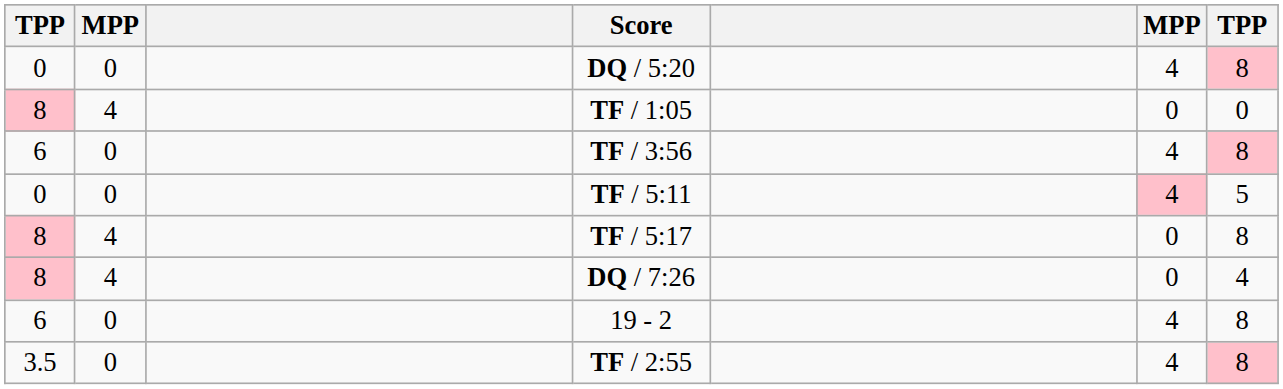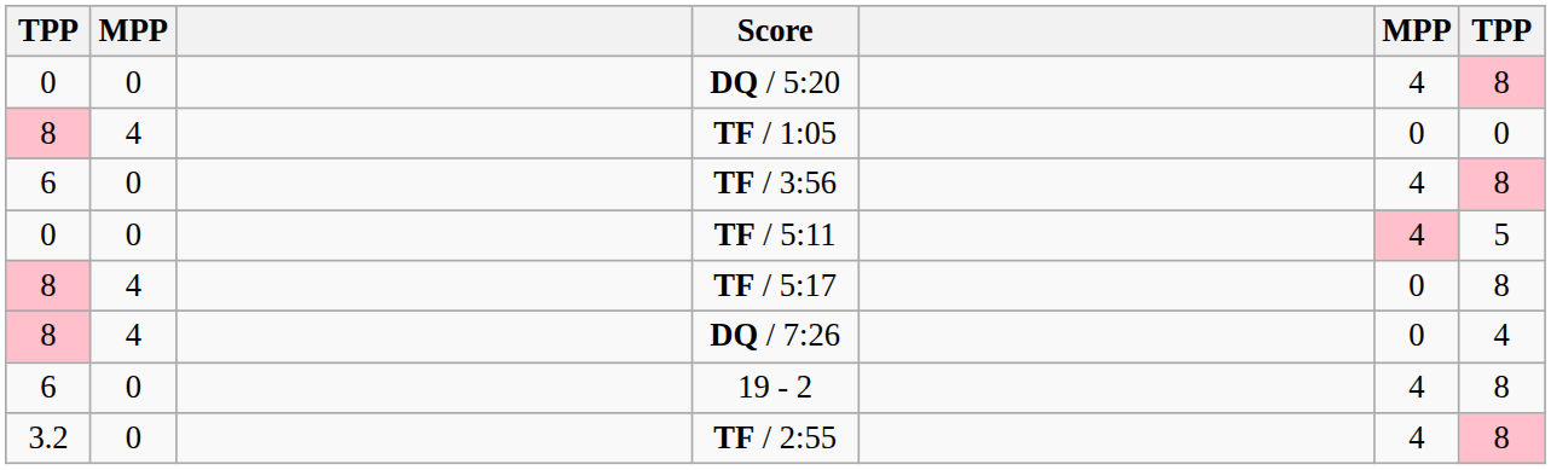TF / 2:55 | column 1: 3.5 -> 3.2
